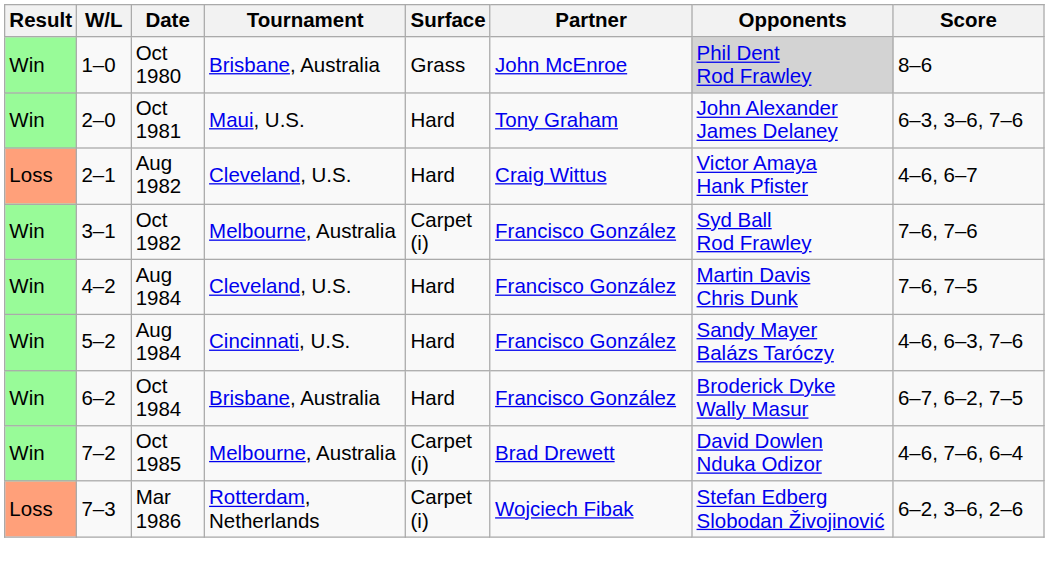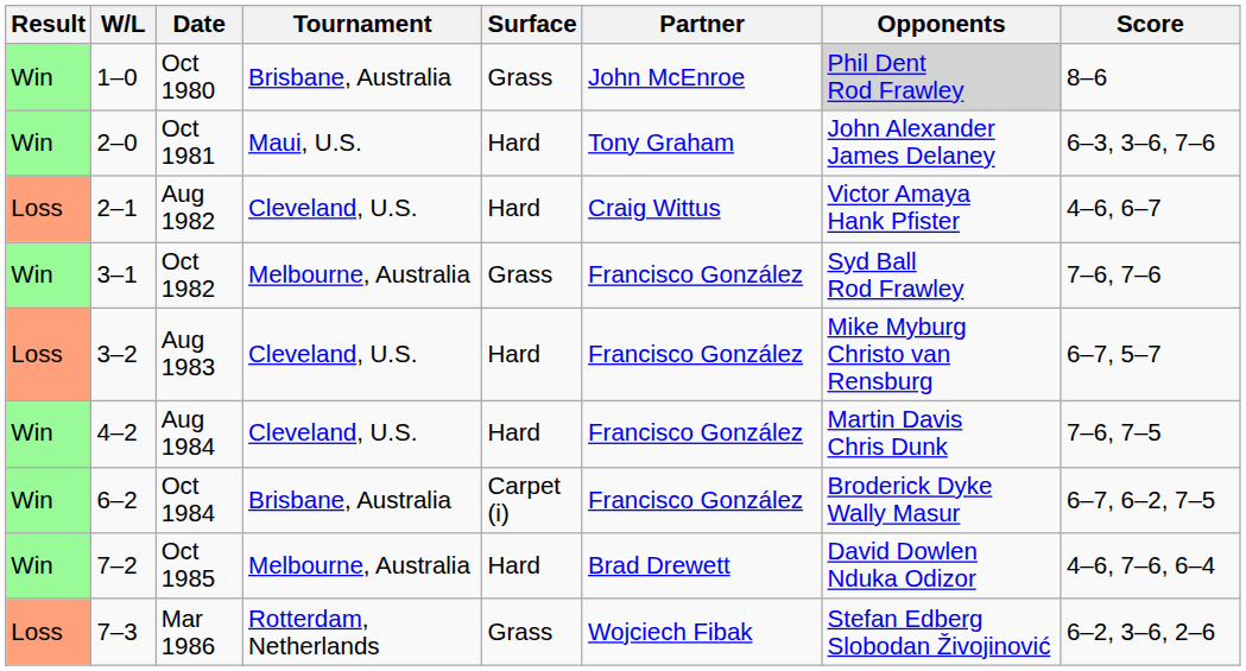Oct 1982 | Surface: Carpet (i) -> Grass
+ row: Loss | 3–2 | Aug 1983 | Cleveland, U.S. | Hard | Francisco González | Mike Myburg Christo van Rensburg | 6–7, 5–7
- row: Win | 5–2 | Aug 1984 | Cincinnati, U.S. | Hard | Francisco González | Sandy Mayer Balázs Taróczy | 4–6, 6–3, 7–6
Oct 1984 | Surface: Hard -> Carpet (i)
Oct 1985 | Surface: Carpet (i) -> Hard
Mar 1986 | Surface: Carpet (i) -> Grass
